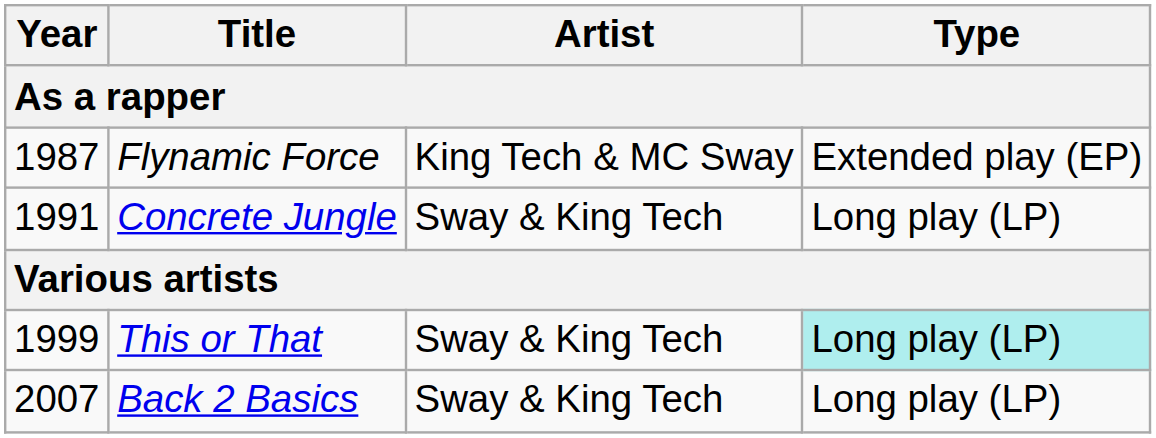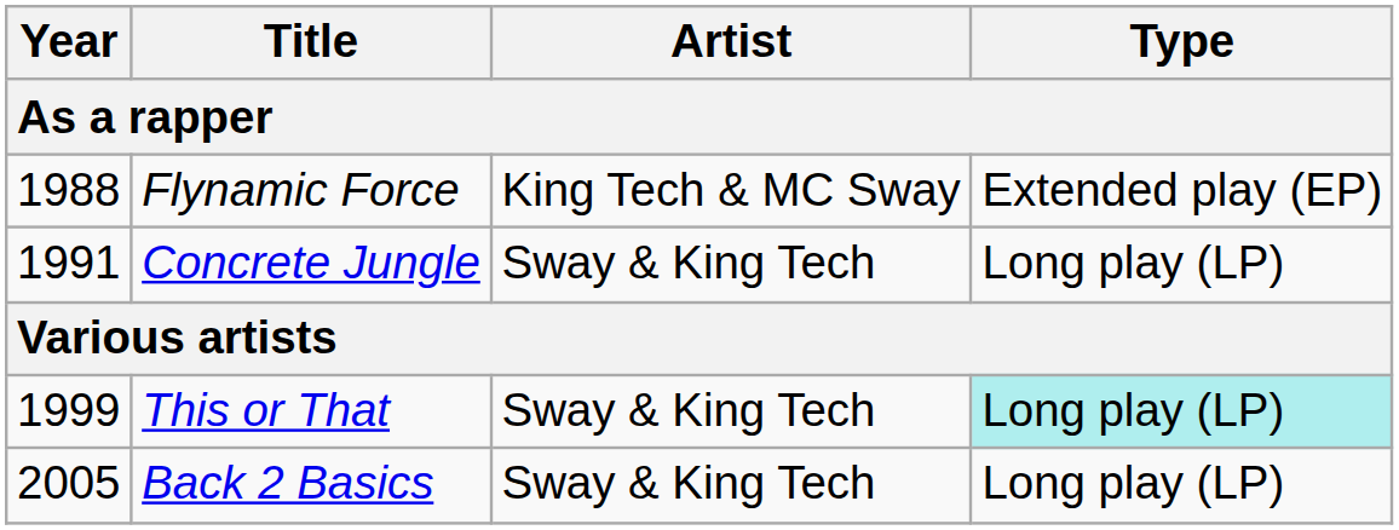Flynamic Force | Year: 1987 -> 1988
Back 2 Basics | Year: 2007 -> 2005
